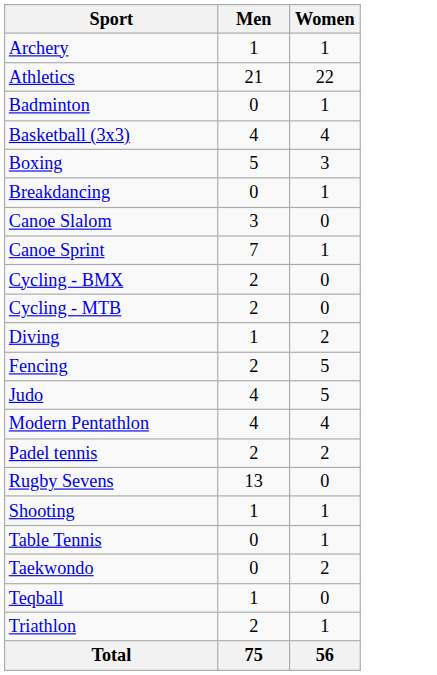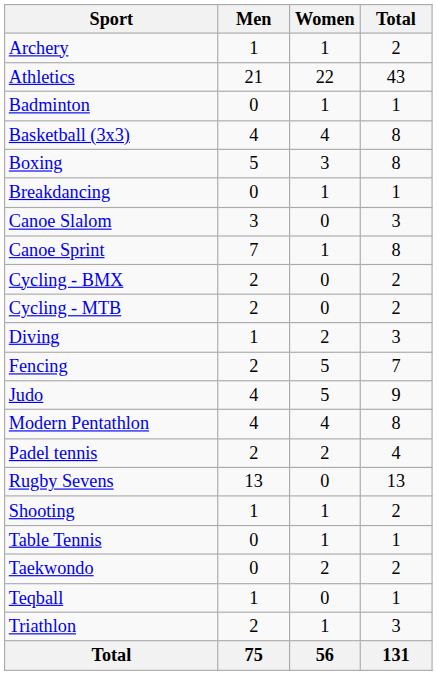+ column: Total | 2 | 43 | 1 | 8 | 8 | 1 | 3 | 8 | 2 | 2 | 3 | 7 | 9 | 8 | 4 | 13 | 2 | 1 | 2 | 1 | 3 | 131
